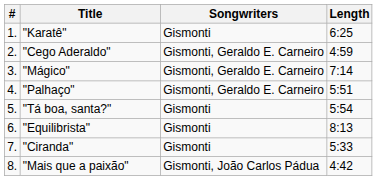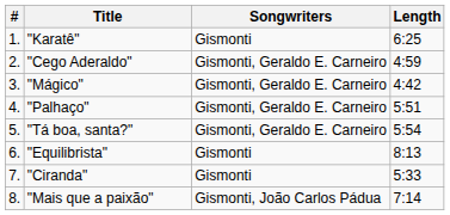"Mágico" | Length: 7:14 -> 4:42
"Tá boa, santa?" | Songwriters: Gismonti -> Gismonti, Geraldo E. Carneiro
"Mais que a paixão" | Length: 4:42 -> 7:14
